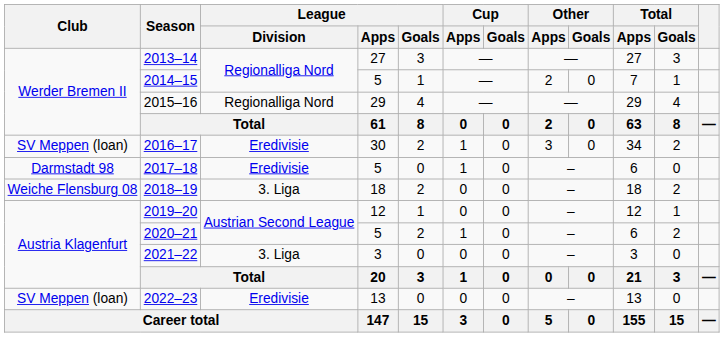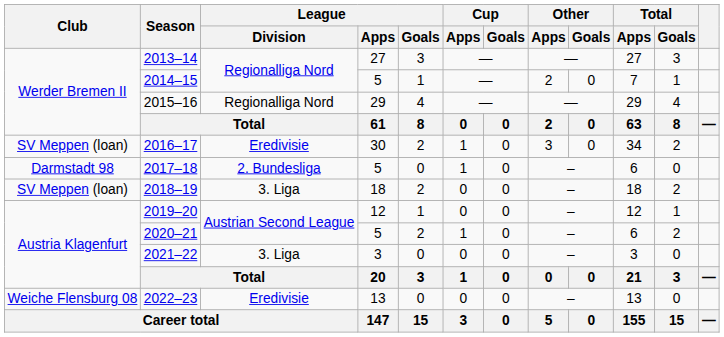2017–18 | League / Division: Eredivisie -> 2. Bundesliga
2018–19 | Club: Weiche Flensburg 08 -> SV Meppen (loan)
2022–23 | Club: SV Meppen (loan) -> Weiche Flensburg 08
